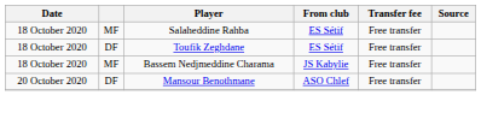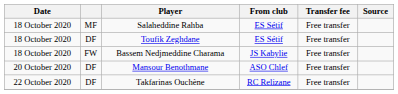Bassem Nedjmeddine Charama | column 2: MF -> FW
+ row: 22 October 2020 | DF | Takfarinas Ouchène | RC Relizane | Free transfer
